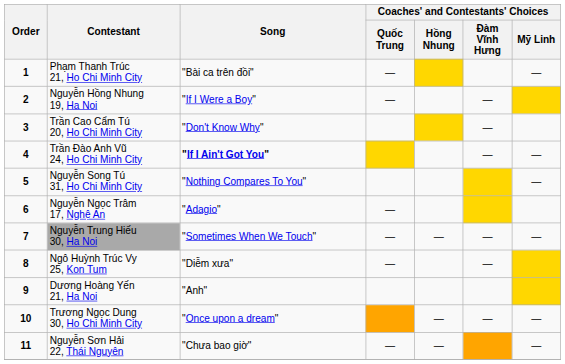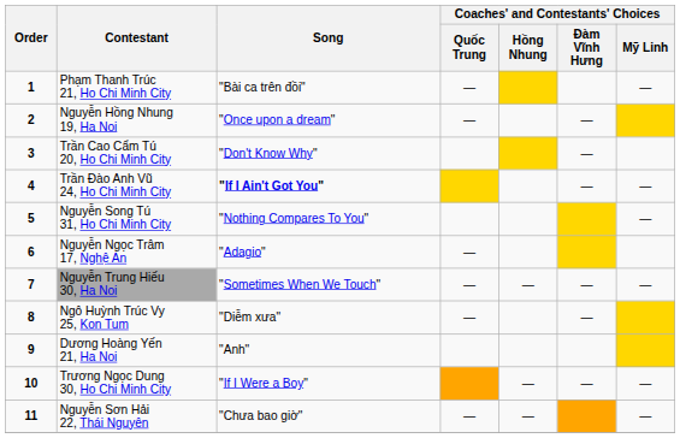Nguyễn Hồng Nhung 19, Ha Noi | Song: "If I Were a Boy" -> "Once upon a dream"
Trương Ngọc Dung 30, Ho Chi Minh City | Song: "Once upon a dream" -> "If I Were a Boy"
